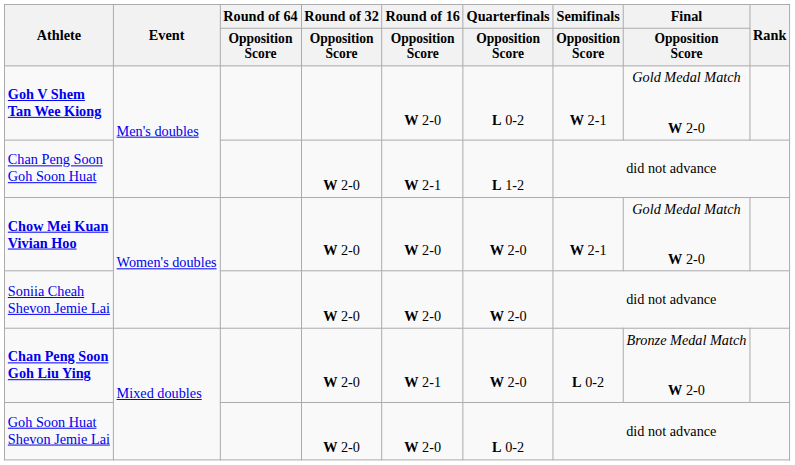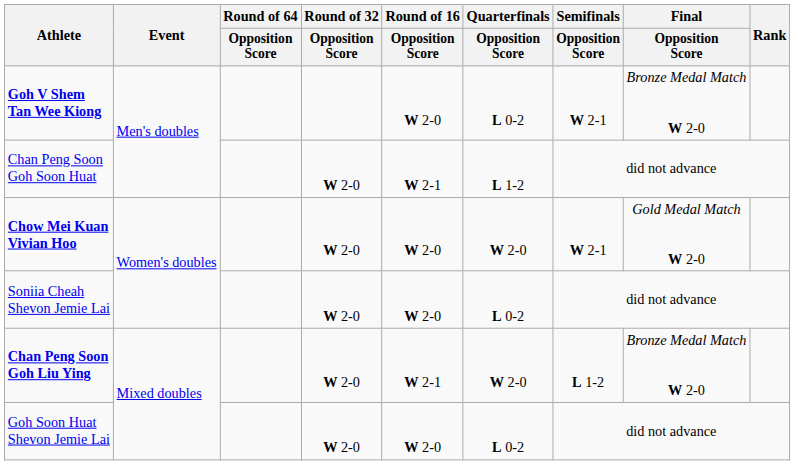Goh V Shem Tan Wee Kiong | Final / Opposition Score: Gold Medal Match W 2-0 -> Bronze Medal Match W 2-0
Soniia Cheah Shevon Jemie Lai | Quarterfinals / Opposition Score: W 2-0 -> L 0-2
Chan Peng Soon Goh Liu Ying | Semifinals / Opposition Score: L 0-2 -> L 1-2
